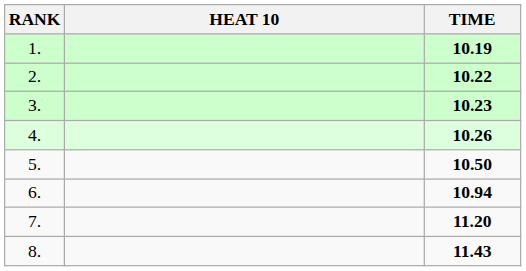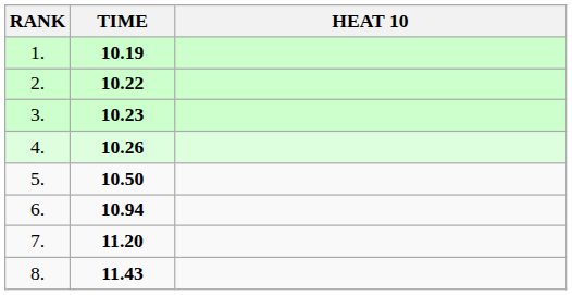columns swapped: HEAT 10 <-> TIME
